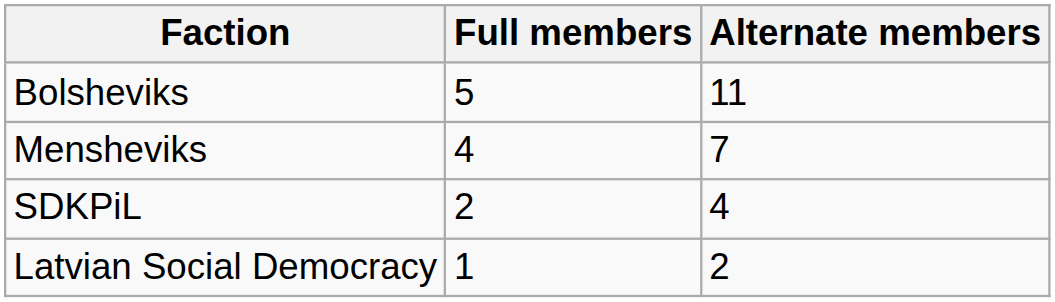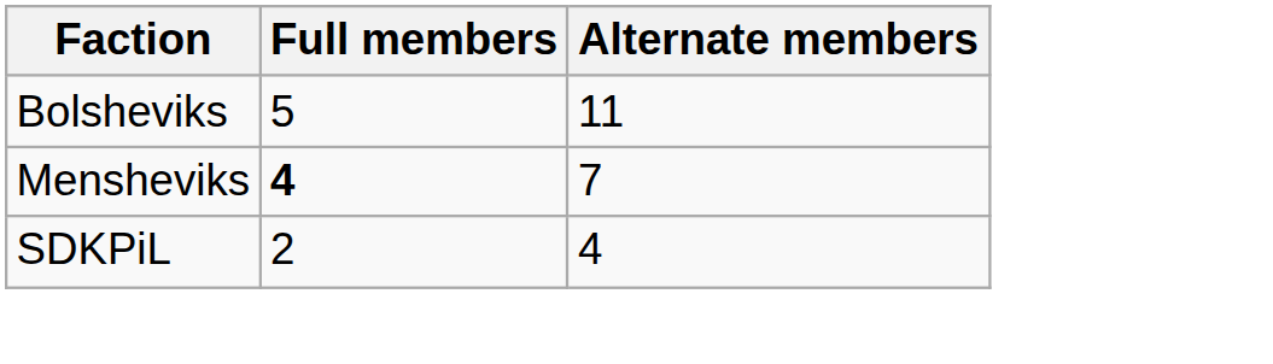Mensheviks | Full members: normal -> bold
- row: Latvian Social Democracy | 1 | 2
